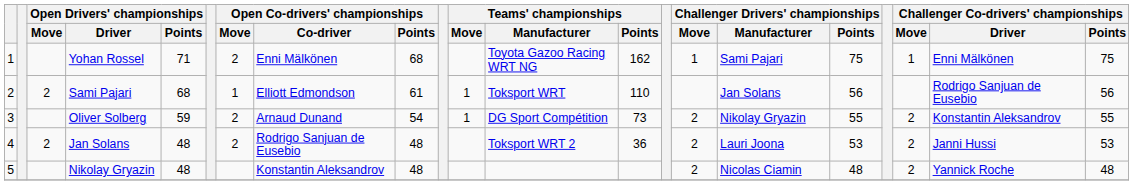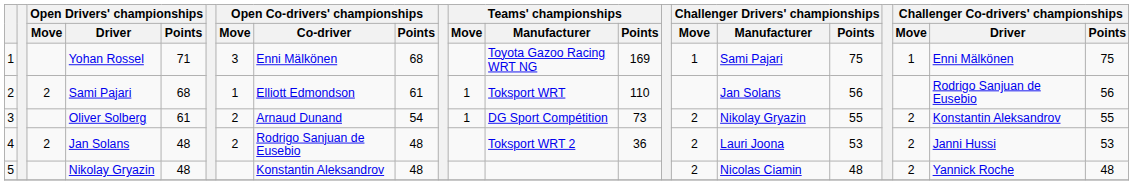Yohan Rossel | Open Co-drivers' championships / Move: 2 -> 3
Yohan Rossel | Teams' championships / Points: 162 -> 169
Oliver Solberg | Open Drivers' championships / Points: 59 -> 61
